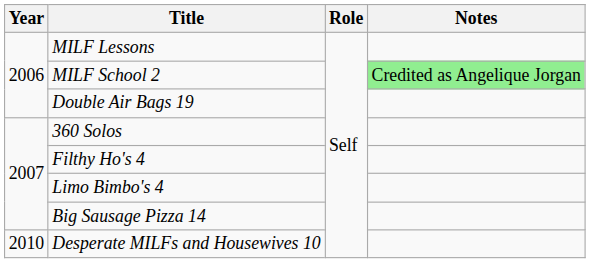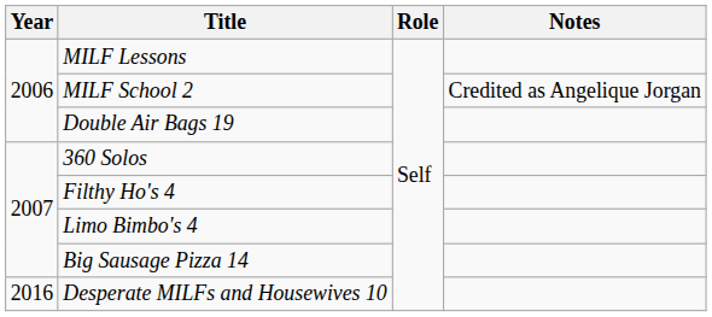MILF School 2 | Notes: lightgreen background -> no background
Desperate MILFs and Housewives 10 | Year: 2010 -> 2016
